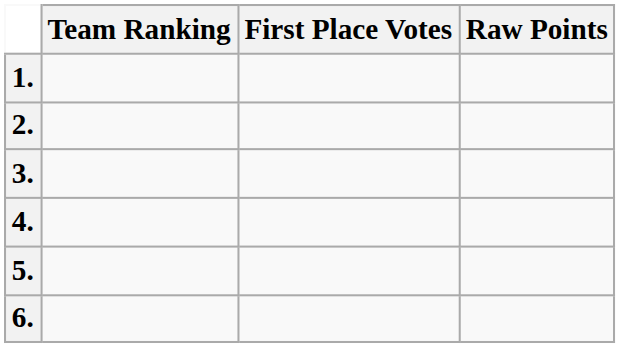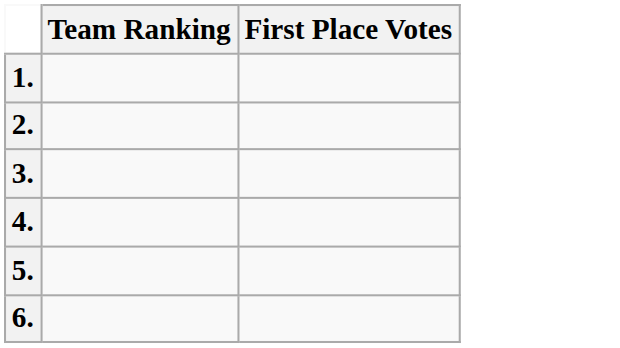- column: Raw Points
